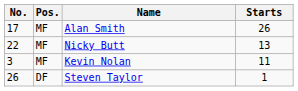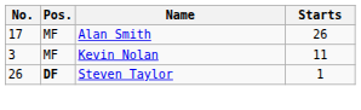- row: 22 | MF | Nicky Butt | 13
Steven Taylor | Pos.: normal -> bold
